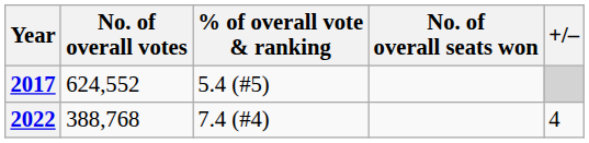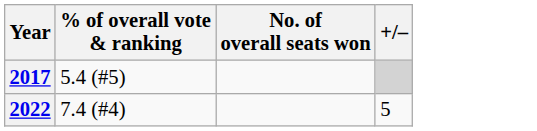- column: No. of overall votes | 624,552 | 388,768
2022 | +/–: 4 -> 5
